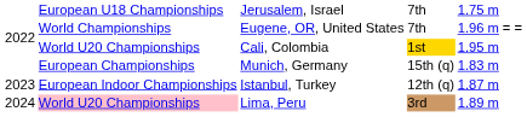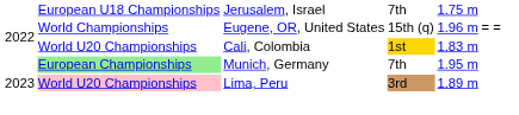Eugene, OR, United States | column 4: 7th -> 15th (q)
Cali, Colombia | column 5: 1.95 m -> 1.83 m
Munich, Germany | column 2: no background -> lightgreen background
Munich, Germany | column 4: 15th (q) -> 7th
Munich, Germany | column 5: 1.83 m -> 1.95 m
- row: 2023 | European Indoor Championships | Istanbul, Turkey | 12th (q) | 1.87 m
Lima, Peru | column 1: 2024 -> 2023
